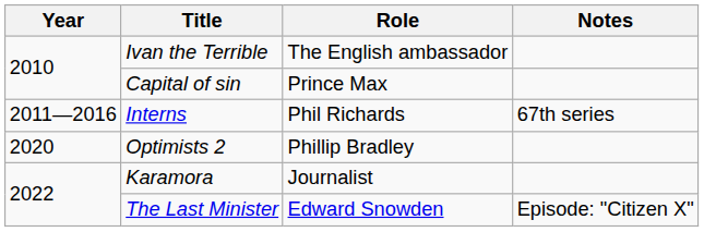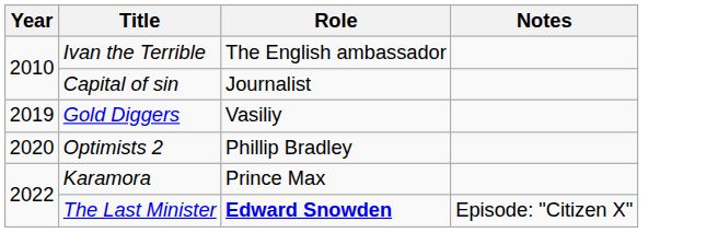Capital of sin | Role: Prince Max -> Journalist
- row: 2011—2016 | Interns | Phil Richards | 67th series
+ row: 2019 | Gold Diggers | Vasiliy
Karamora | Role: Journalist -> Prince Max
The Last Minister | Role: normal -> bold
